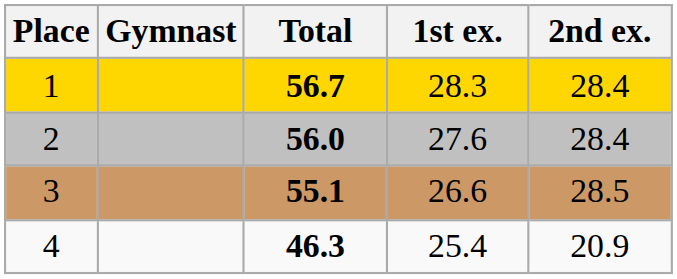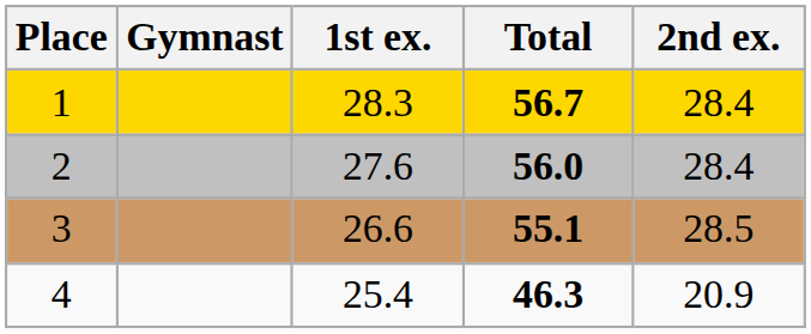columns swapped: Total <-> 1st ex.
